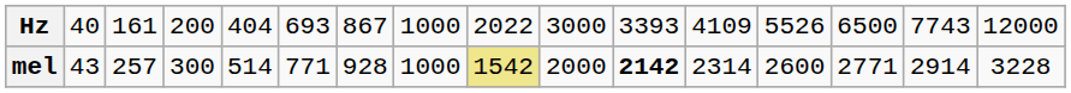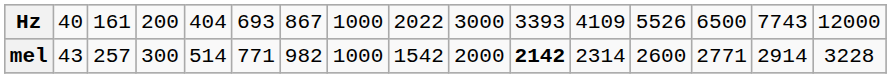mel | column 7: 928 -> 982
mel | column 9: khaki background -> no background
